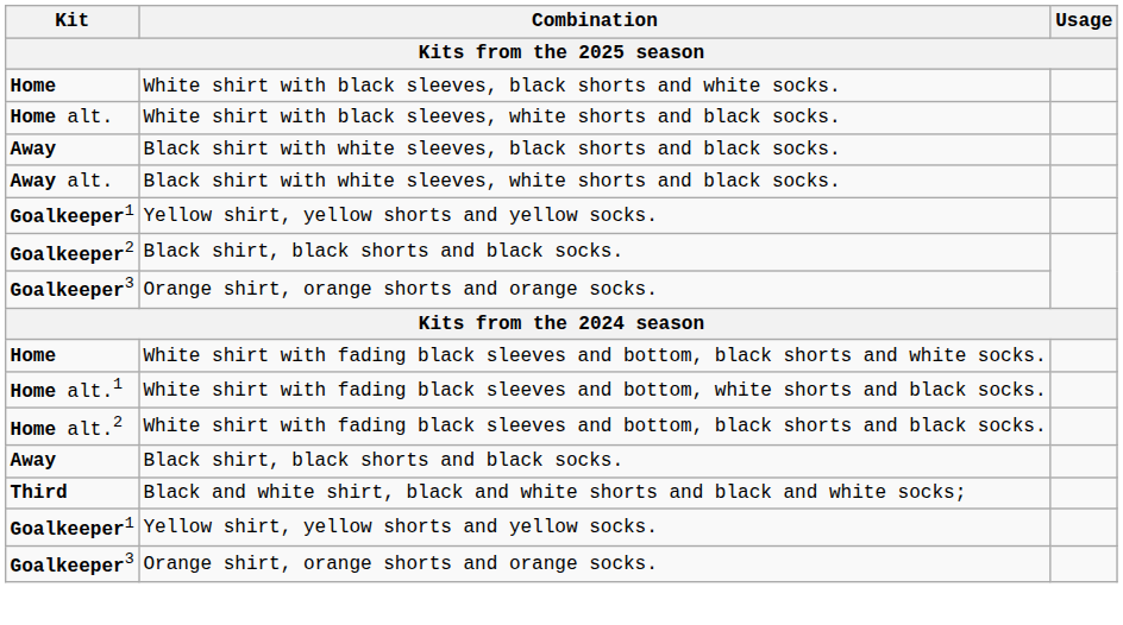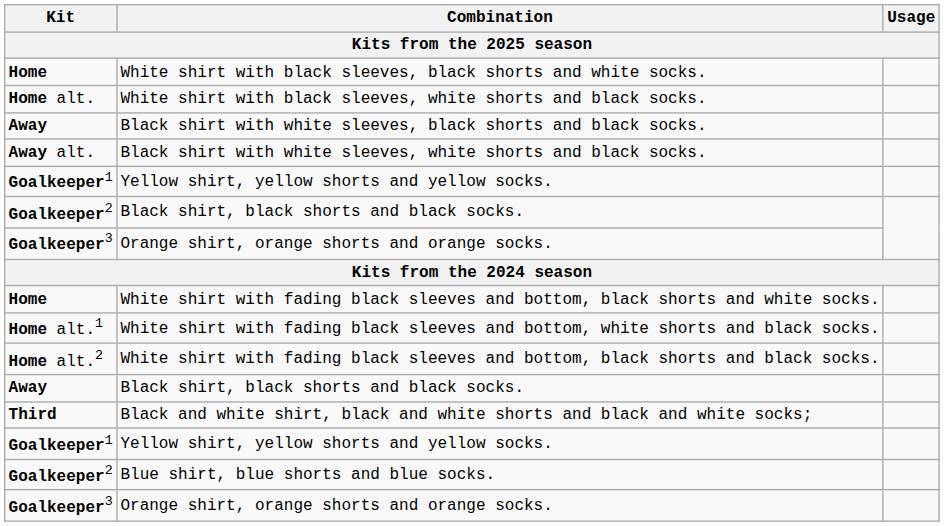+ row: Goalkeeper2 | Blue shirt, blue shorts and blue socks.
